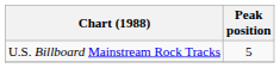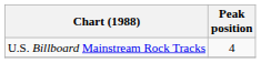U.S. Billboard Mainstream Rock Tracks | Peak position: 5 -> 4
